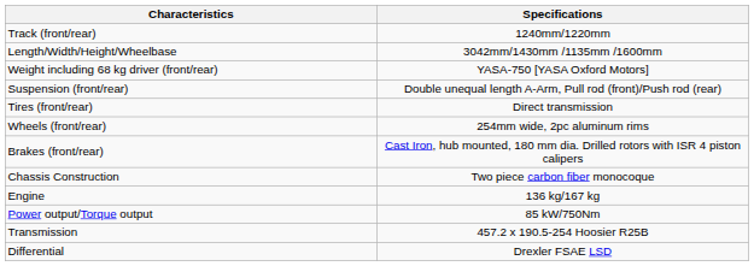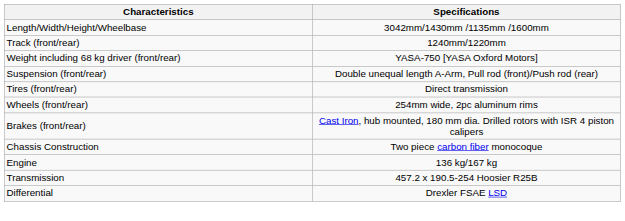rows swapped: Length/Width/Height/Wheelbase <-> Track (front/rear)
- row: Power output/Torque output | 85 kW/750Nm
